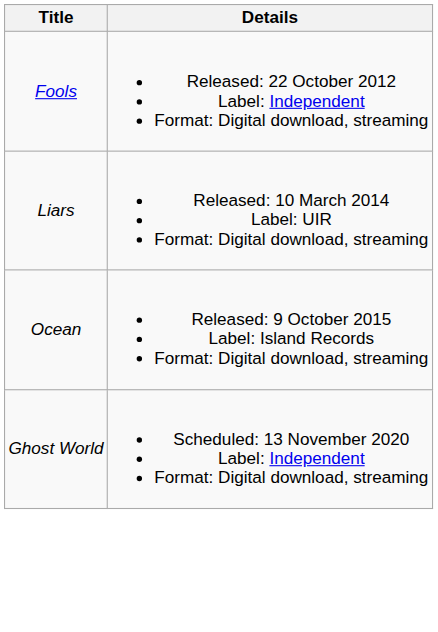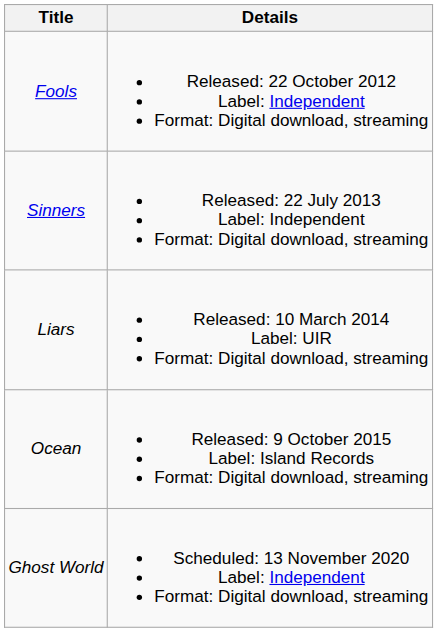+ row: Sinners | Released: 22 July 2013 Label: Independent Format: Digital download, streaming
